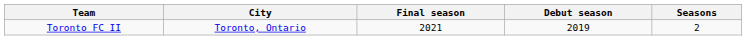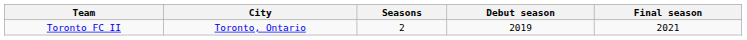columns swapped: Seasons <-> Final season
